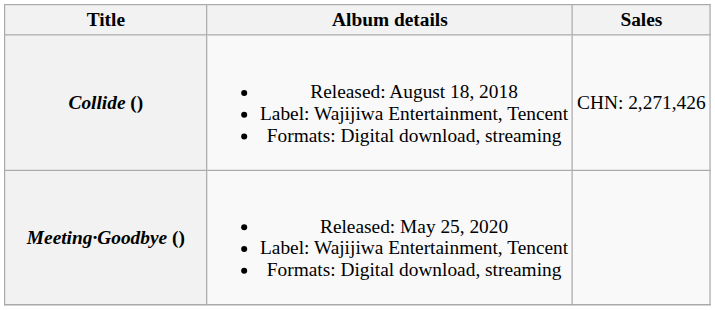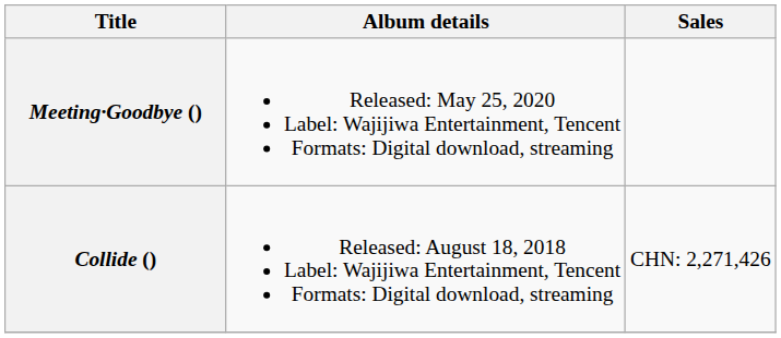rows swapped: Collide () <-> Meeting·Goodbye ()
